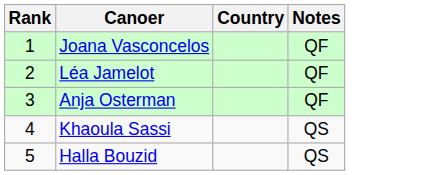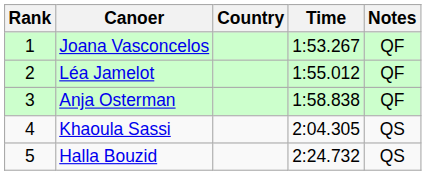+ column: Time | 1:53.267 | 1:55.012 | 1:58.838 | 2:04.305 | 2:24.732
